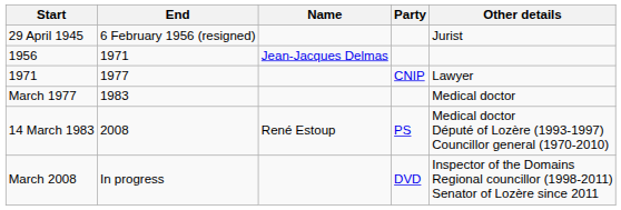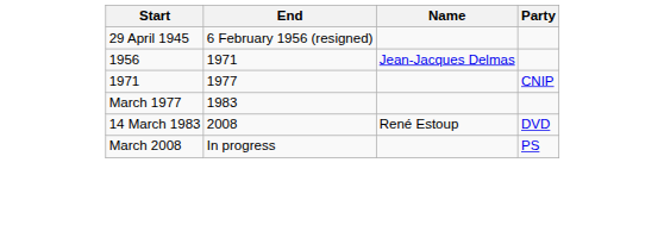- column: Other details | Jurist | Lawyer | Medical doctor | Medical doctor Député of Lozère (1993-1997) Councillor general (1970-2010) | Inspector of the Domains Regional councillor (1998-2011) Senator of Lozère since 2011
14 March 1983 | Party: PS -> DVD
March 2008 | Party: DVD -> PS
